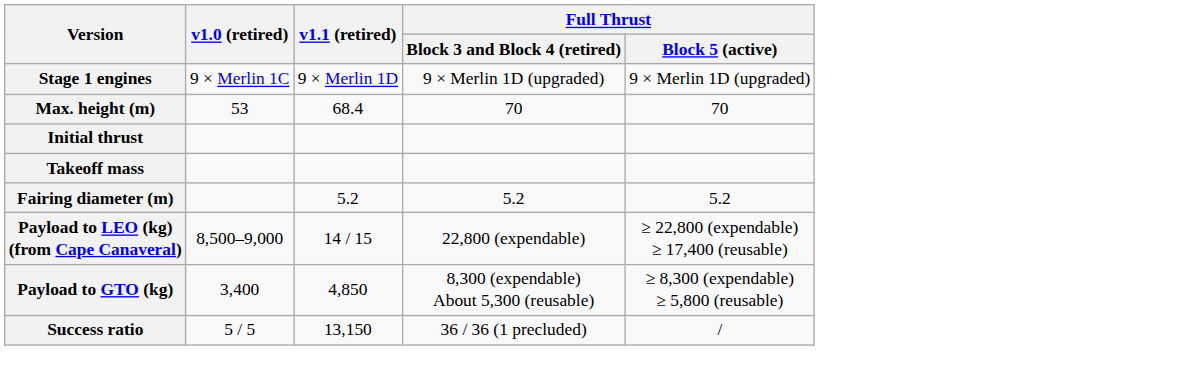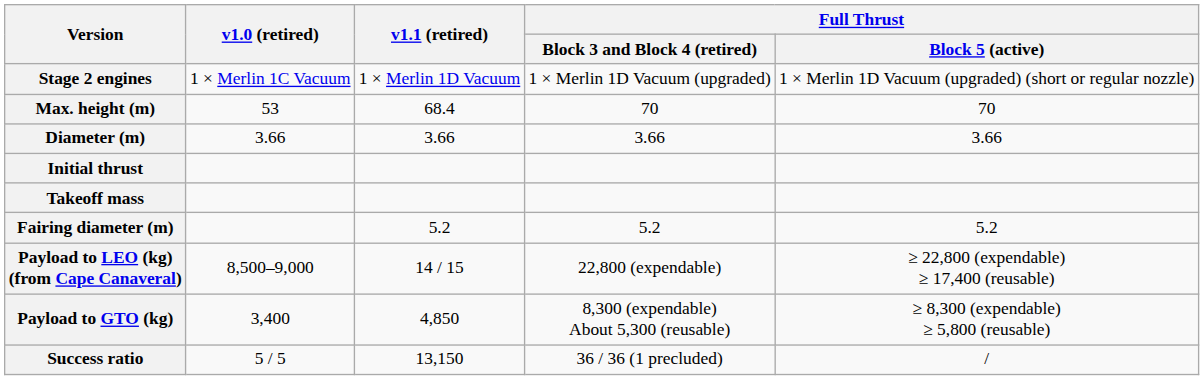- row: Stage 1 engines | 9 × Merlin 1C | 9 × Merlin 1D | 9 × Merlin 1D (upgraded) | 9 × Merlin 1D (upgraded)
+ row: Stage 2 engines | 1 × Merlin 1C Vacuum | 1 × Merlin 1D Vacuum | 1 × Merlin 1D Vacuum (upgraded) | 1 × Merlin 1D Vacuum (upgraded) (short or regular nozzle)
+ row: Diameter (m) | 3.66 | 3.66 | 3.66 | 3.66
